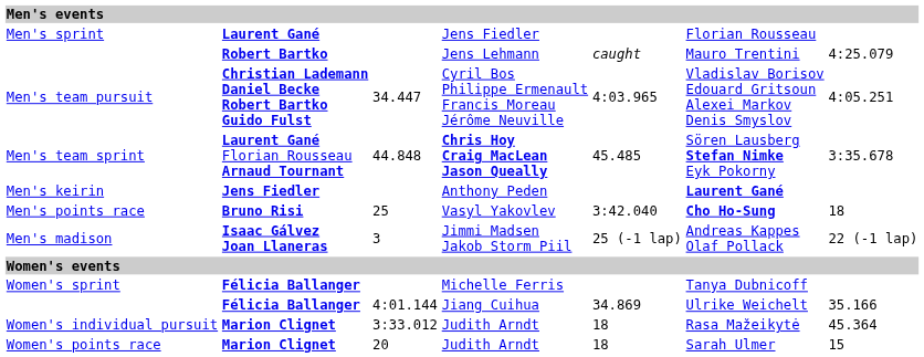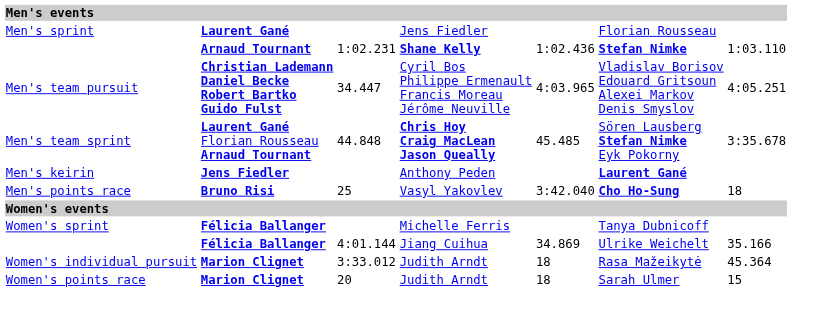+ row: Arnaud Tournant | 1:02.231 | Shane Kelly | 1:02.436 | Stefan Nimke | 1:03.110
- row: Robert Bartko | Jens Lehmann | caught | Mauro Trentini | 4:25.079
- row: Men's madison | Isaac Gálvez Joan Llaneras | 3 | Jimmi Madsen Jakob Storm Piil | 25 (-1 lap) | Andreas Kappes Olaf Pollack | 22 (-1 lap)
